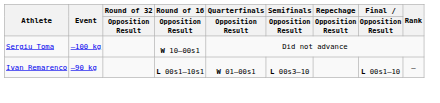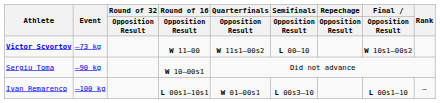+ row: Victor Scvortov | –73 kg | W 11–00 | W 11s1–00s2 | L 00–10 | W 10s1–00s2
Sergiu Toma | Event: –100 kg -> –90 kg
Ivan Remarenco | Event: –90 kg -> –100 kg
